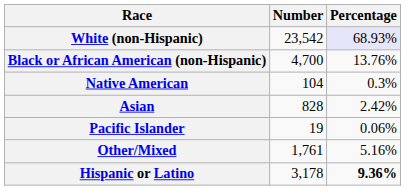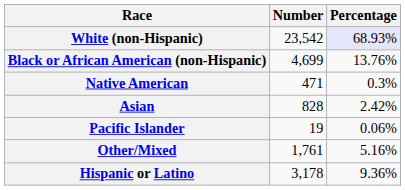Black or African American (non-Hispanic) | Number: 4,700 -> 4,699
Native American | Number: 104 -> 471
Hispanic or Latino | Percentage: bold -> normal
